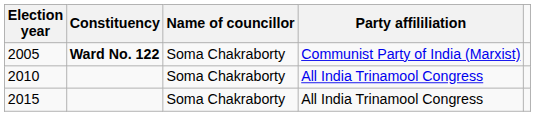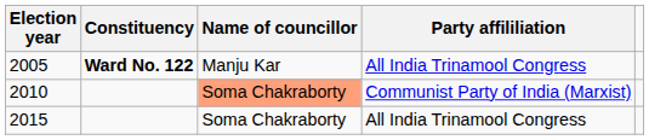2005 | Name of councillor: Soma Chakraborty -> Manju Kar
2005 | Party affililiation: Communist Party of India (Marxist) -> All India Trinamool Congress
2010 | Name of councillor: no background -> lightsalmon background
2010 | Party affililiation: All India Trinamool Congress -> Communist Party of India (Marxist)
